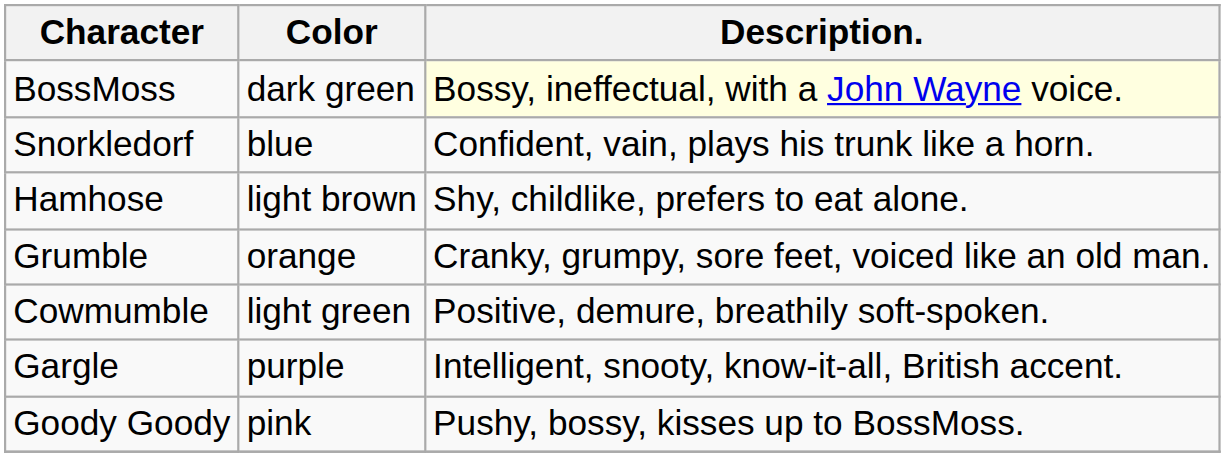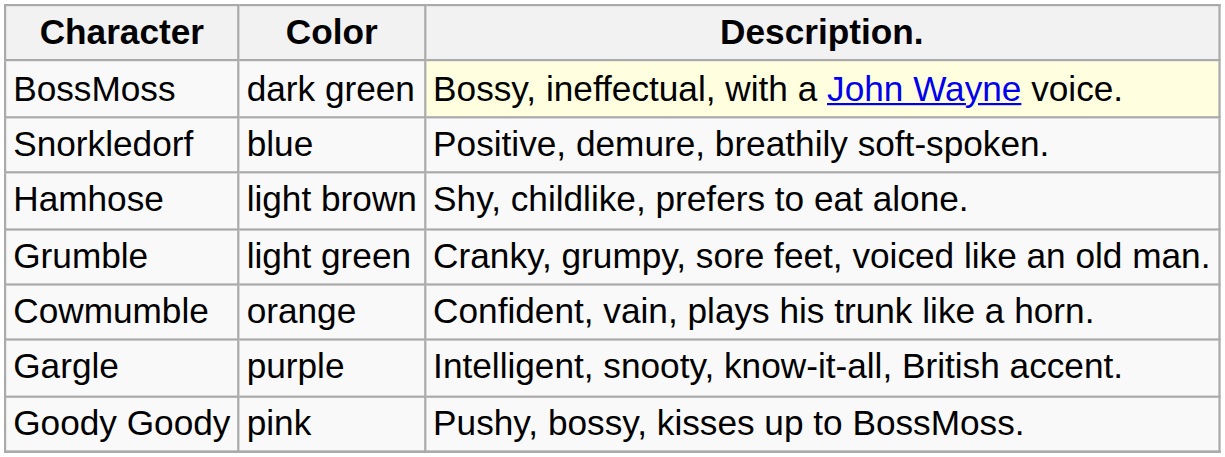Snorkledorf | Description.: Confident, vain, plays his trunk like a horn. -> Positive, demure, breathily soft-spoken.
Grumble | Color: orange -> light green
Cowmumble | Color: light green -> orange
Cowmumble | Description.: Positive, demure, breathily soft-spoken. -> Confident, vain, plays his trunk like a horn.
